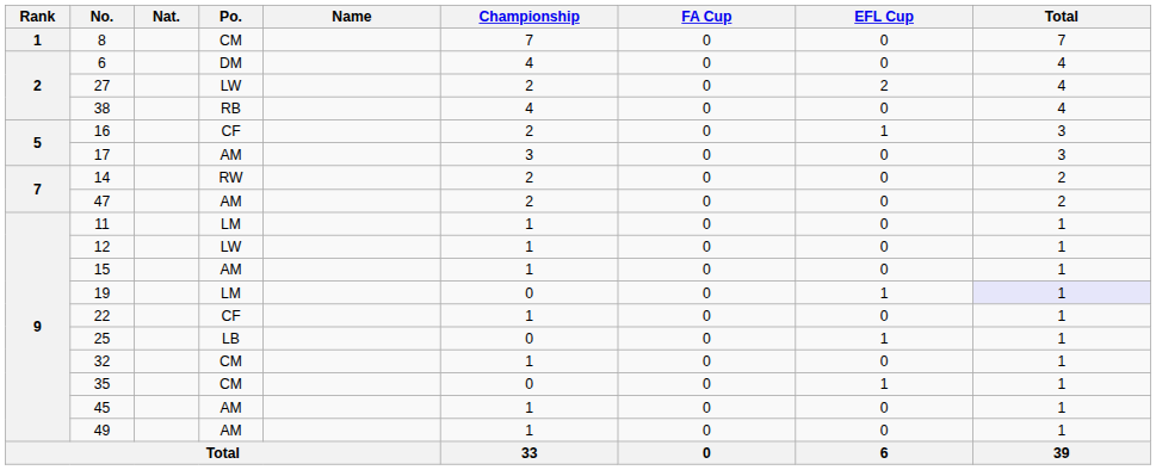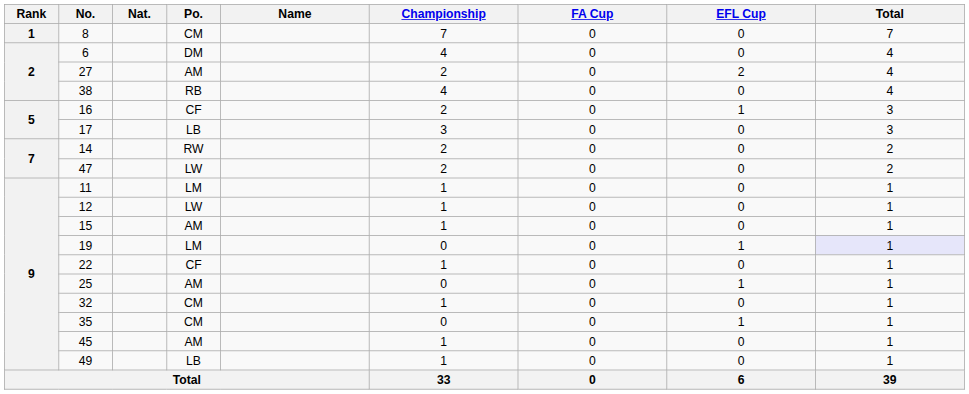27 | Po.: LW -> AM
17 | Po.: AM -> LB
47 | Po.: AM -> LW
25 | Po.: LB -> AM
49 | Po.: AM -> LB
